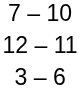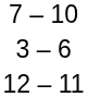rows swapped: 12 – 11 <-> 3 – 6
